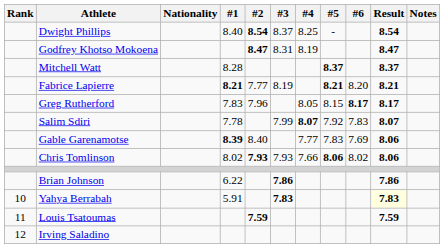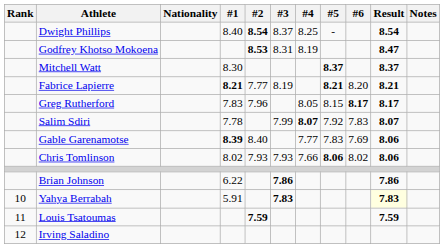Godfrey Khotso Mokoena | #2: 8.47 -> 8.53
Mitchell Watt | #1: 8.28 -> 8.30
Chris Tomlinson | #2: bold -> normal
